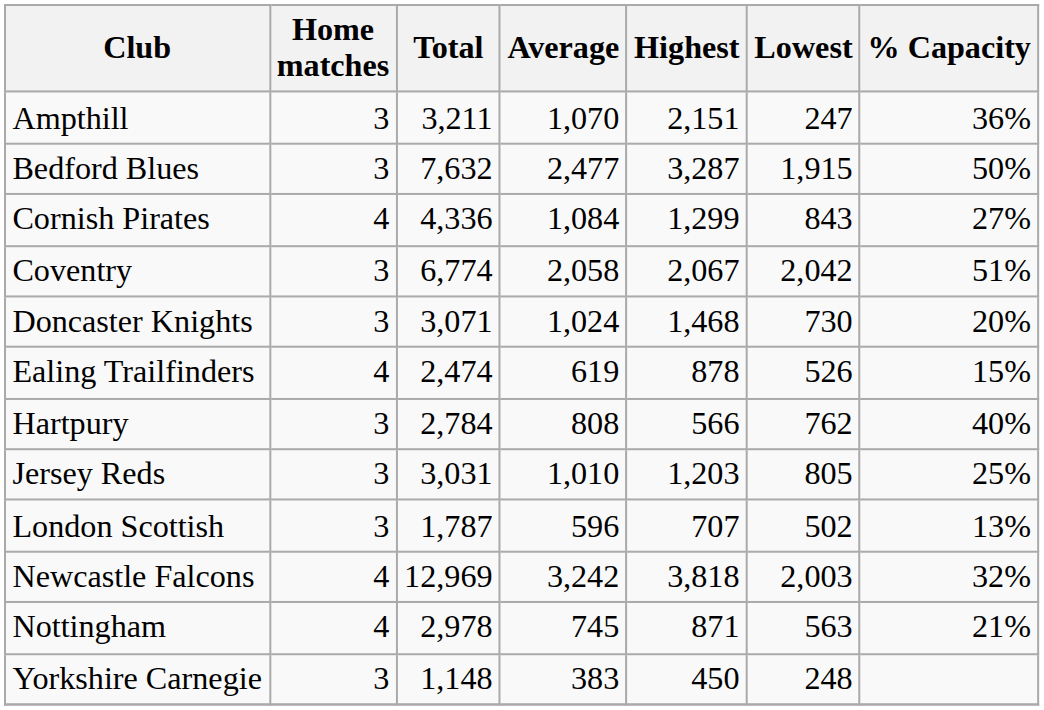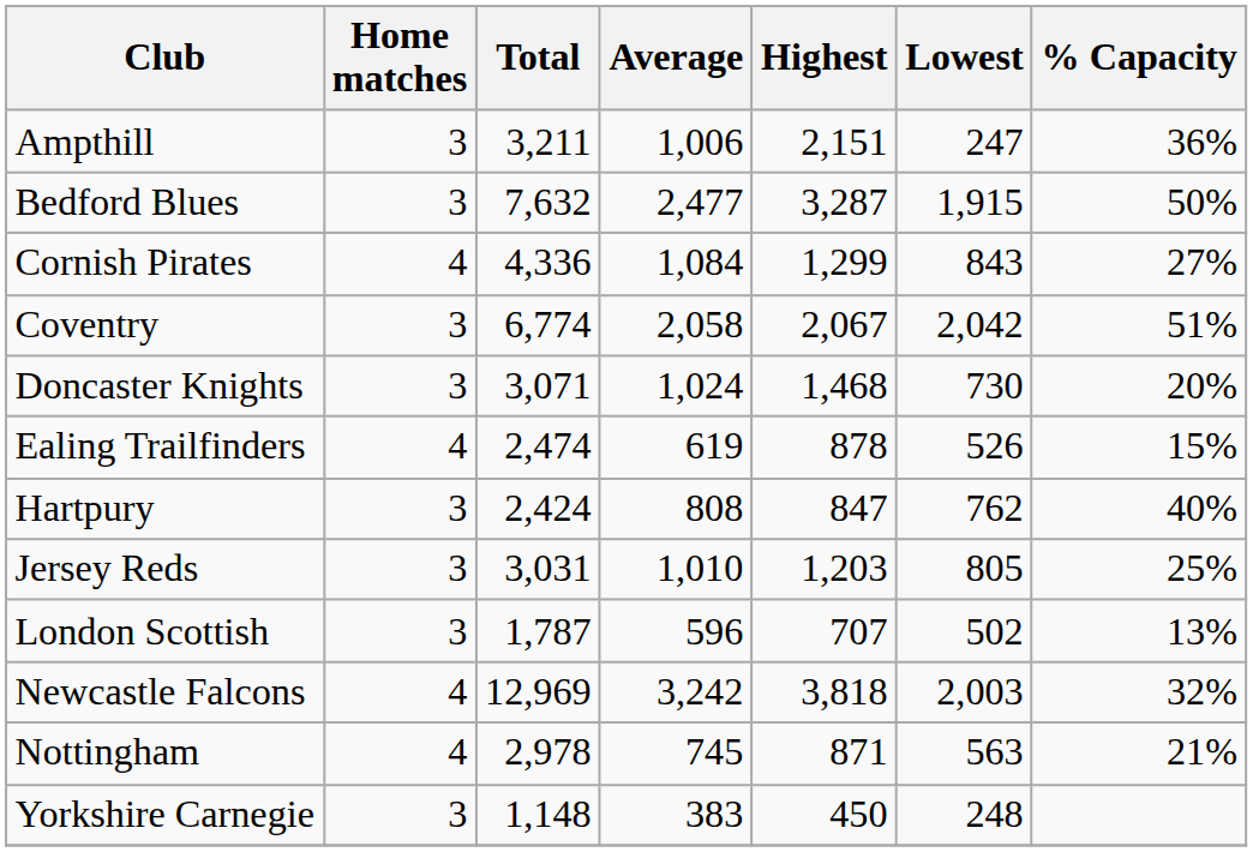Ampthill | Average: 1,070 -> 1,006
Hartpury | Total: 2,784 -> 2,424
Hartpury | Highest: 566 -> 847
